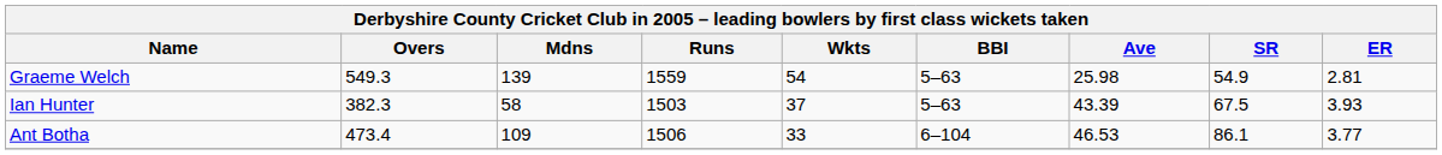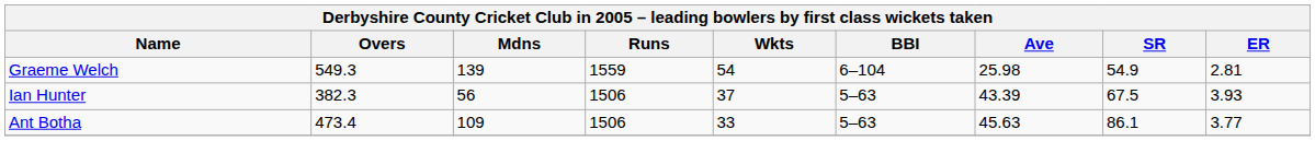Graeme Welch | BBI: 5–63 -> 6–104
Ian Hunter | Mdns: 58 -> 56
Ian Hunter | Runs: 1503 -> 1506
Ant Botha | BBI: 6–104 -> 5–63
Ant Botha | Ave: 46.53 -> 45.63
